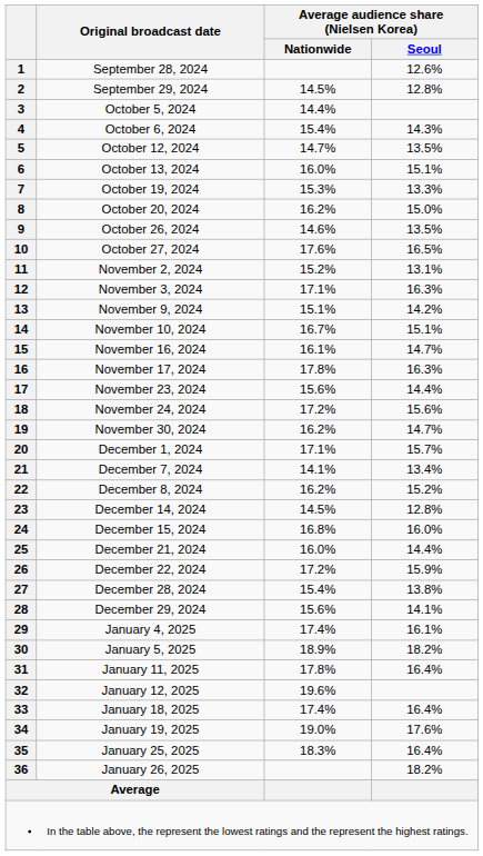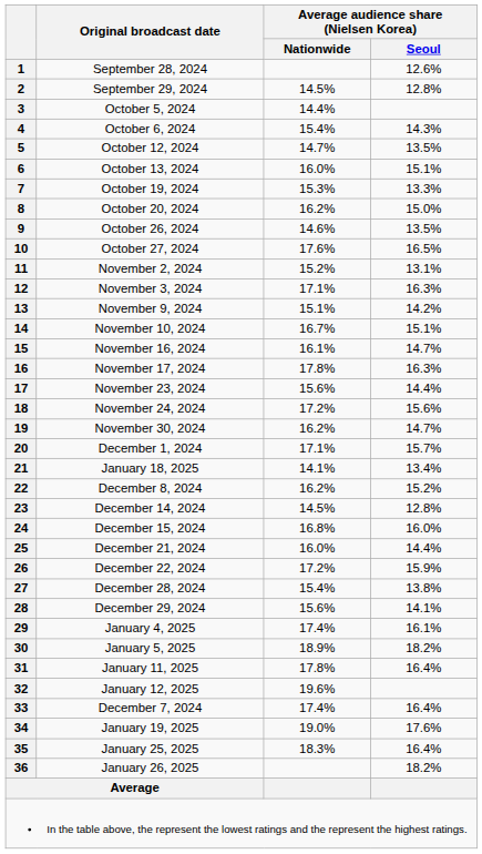21 | Original broadcast date: December 7, 2024 -> January 18, 2025
33 | Original broadcast date: January 18, 2025 -> December 7, 2024
